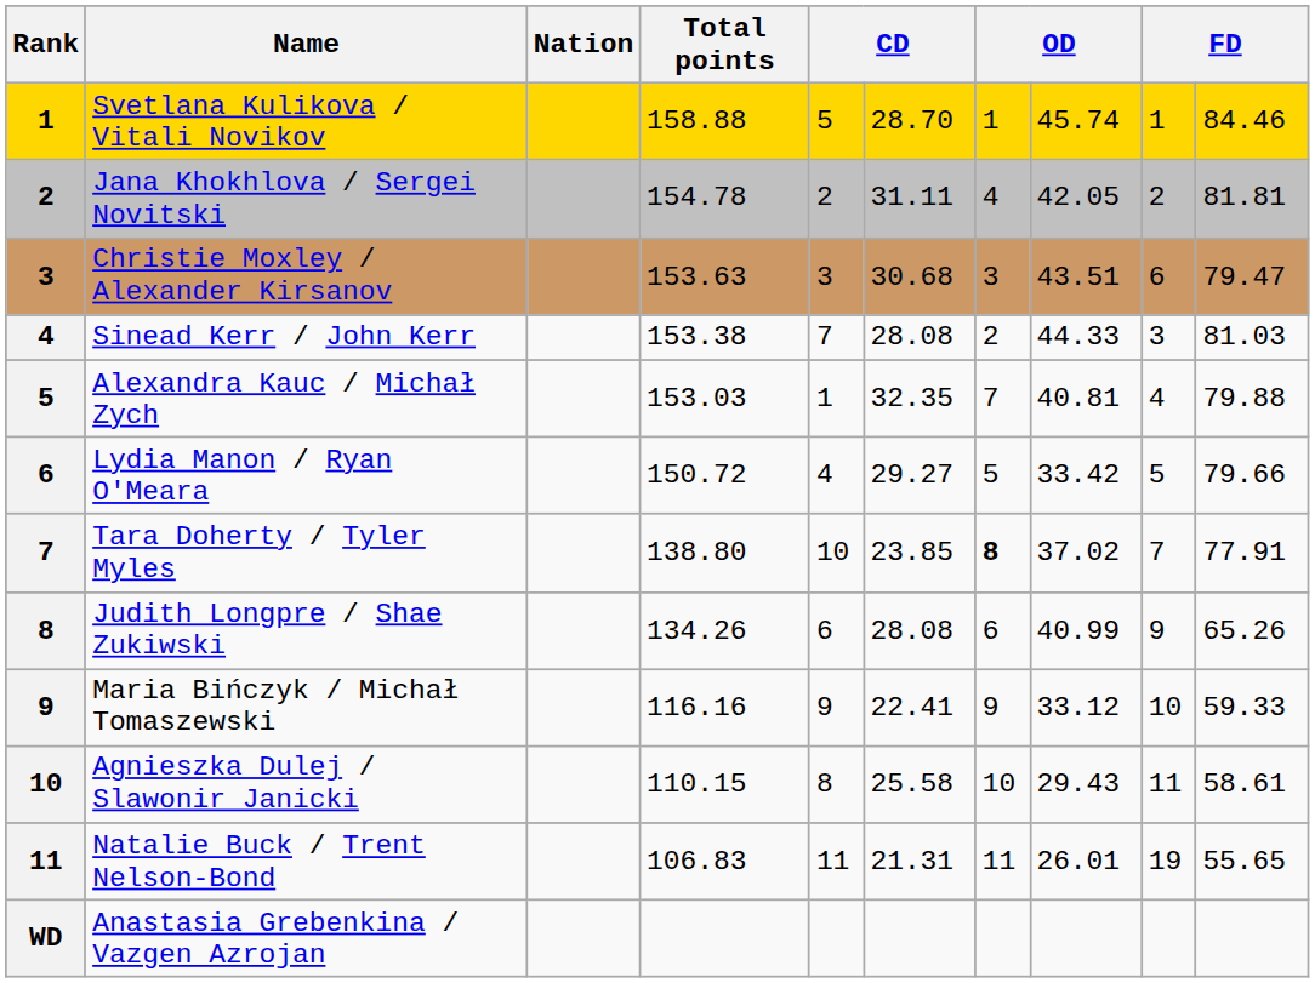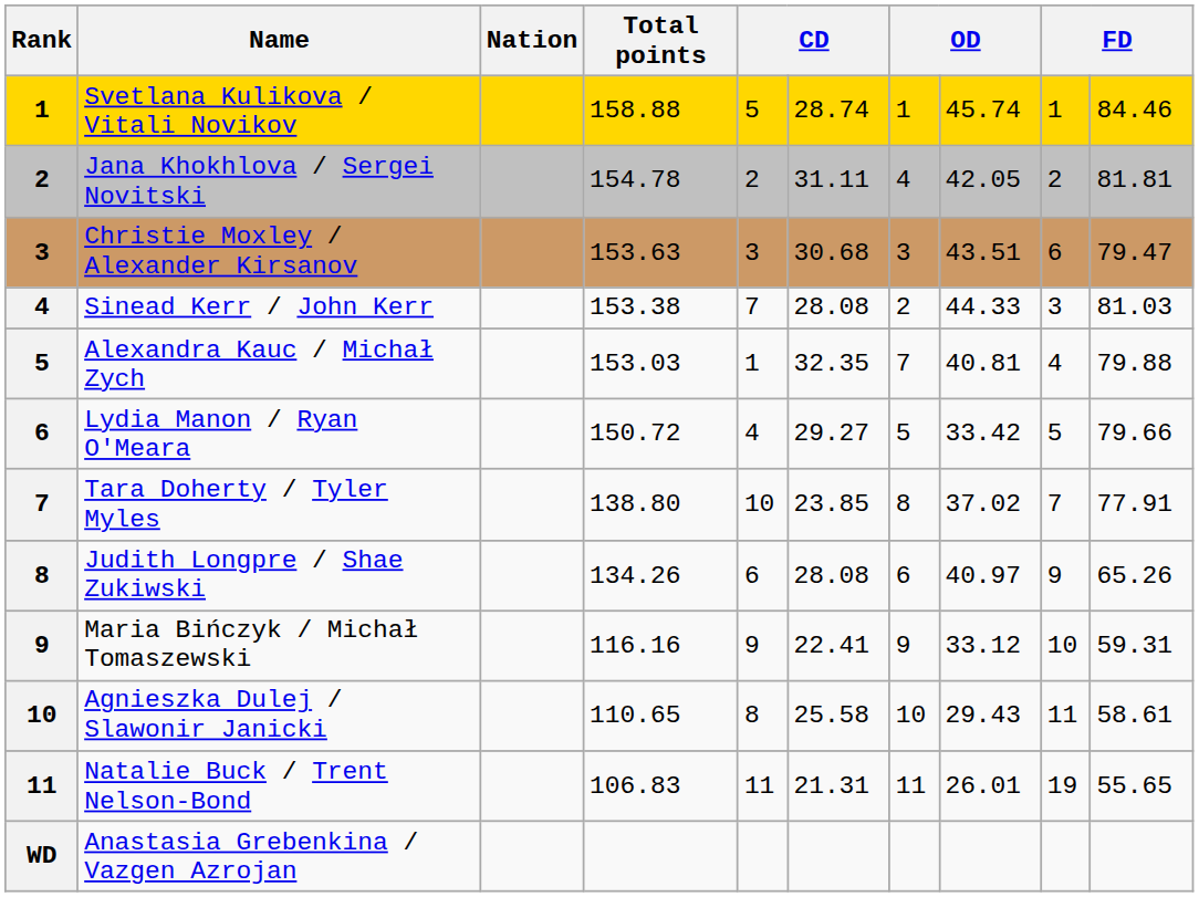Svetlana Kulikova / Vitali Novikov | column 6: 28.70 -> 28.74
Tara Doherty / Tyler Myles | column 7: bold -> normal
Judith Longpre / Shae Zukiwski | column 8: 40.99 -> 40.97
Maria Bińczyk / Michał Tomaszewski | column 10: 59.33 -> 59.31
Agnieszka Dulej / Slawonir Janicki | Total points: 110.15 -> 110.65
